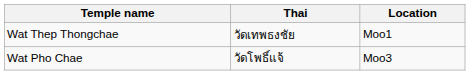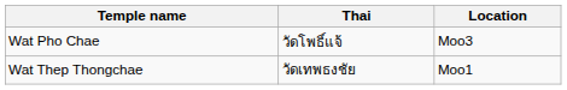rows swapped: Wat Thep Thongchae <-> Wat Pho Chae
